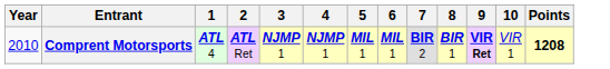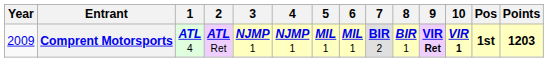+ column: Pos | 1st
Comprent Motorsports | Year: 2010 -> 2009
Comprent Motorsports | 10: normal -> bold
Comprent Motorsports | Points: 1208 -> 1203
